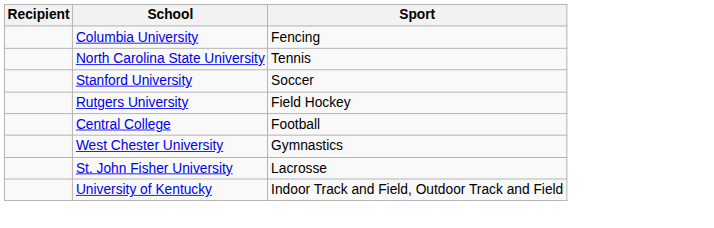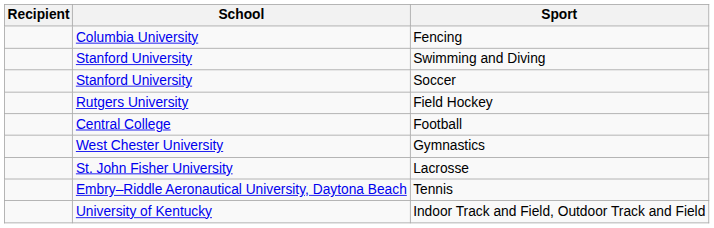- row: North Carolina State University | Tennis
+ row: Stanford University | Swimming and Diving
+ row: Embry–Riddle Aeronautical University, Daytona Beach | Tennis
